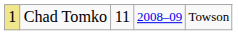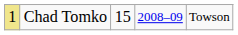Chad Tomko | column 3: 11 -> 15
